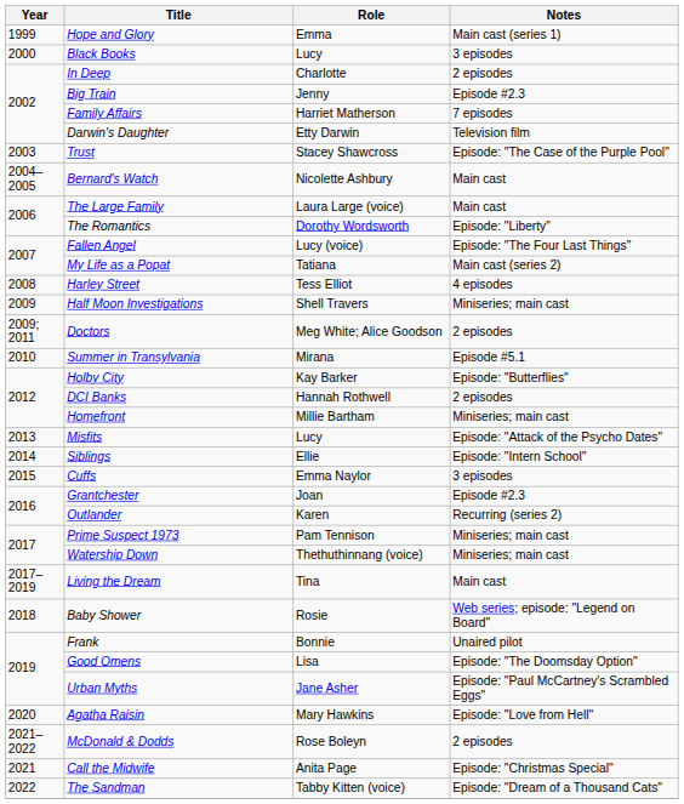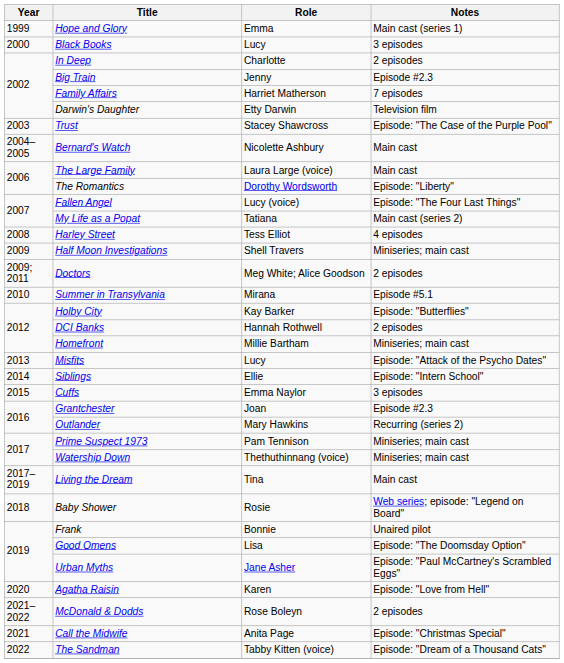Outlander | Role: Karen -> Mary Hawkins
Agatha Raisin | Role: Mary Hawkins -> Karen
